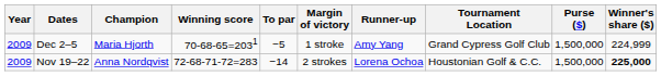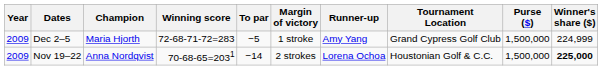Dec 2–5 | Winning score: 70-68-65=2031 -> 72-68-71-72=283
Nov 19–22 | Winning score: 72-68-71-72=283 -> 70-68-65=2031
